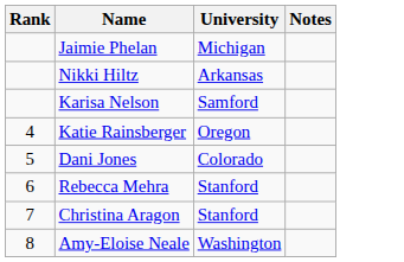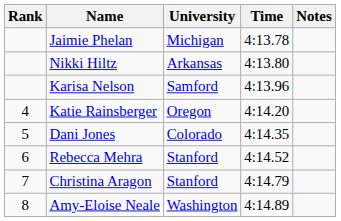+ column: Time | 4:13.78 | 4:13.80 | 4:13.96 | 4:14.20 | 4:14.35 | 4:14.52 | 4:14.79 | 4:14.89
